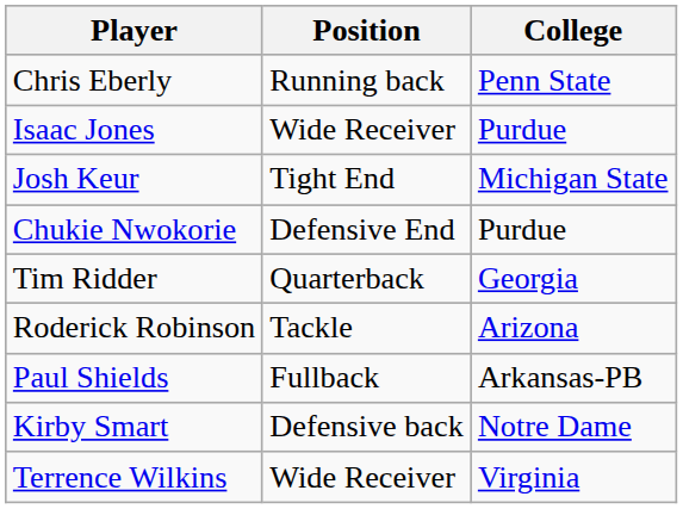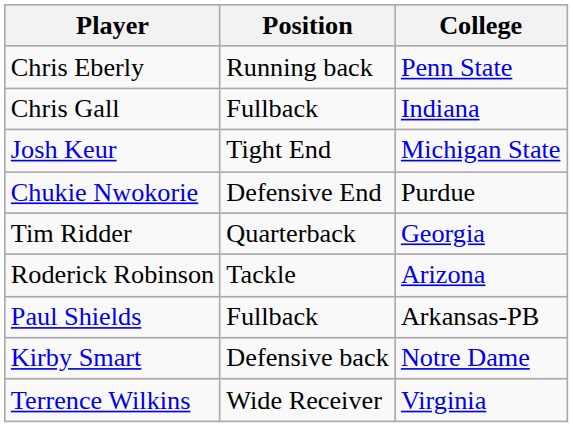+ row: Chris Gall | Fullback | Indiana
- row: Isaac Jones | Wide Receiver | Purdue
